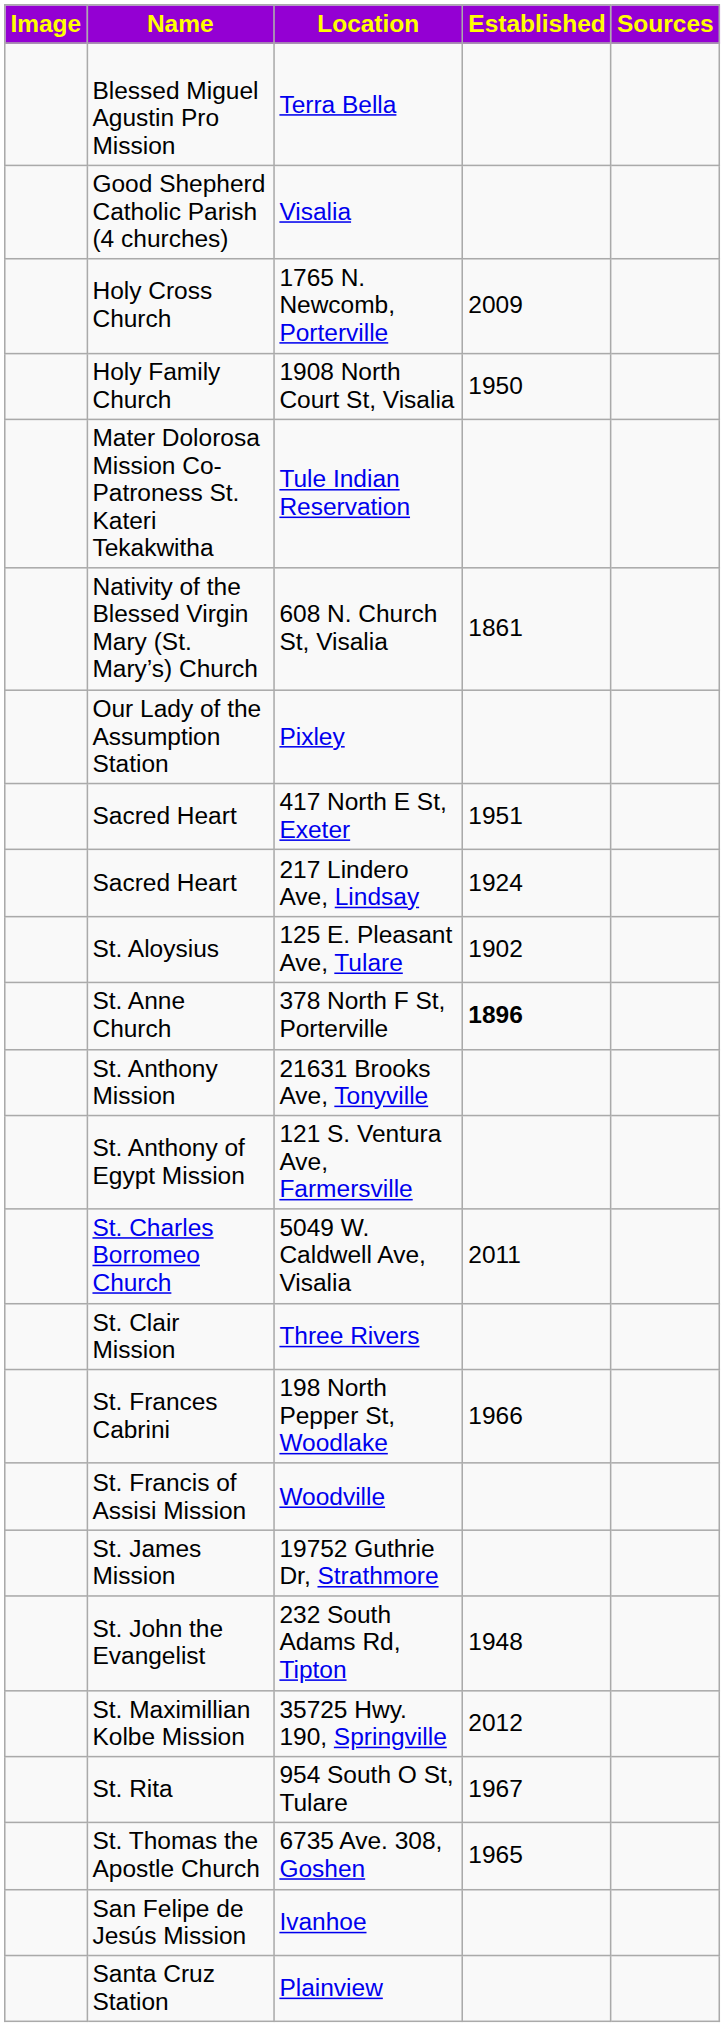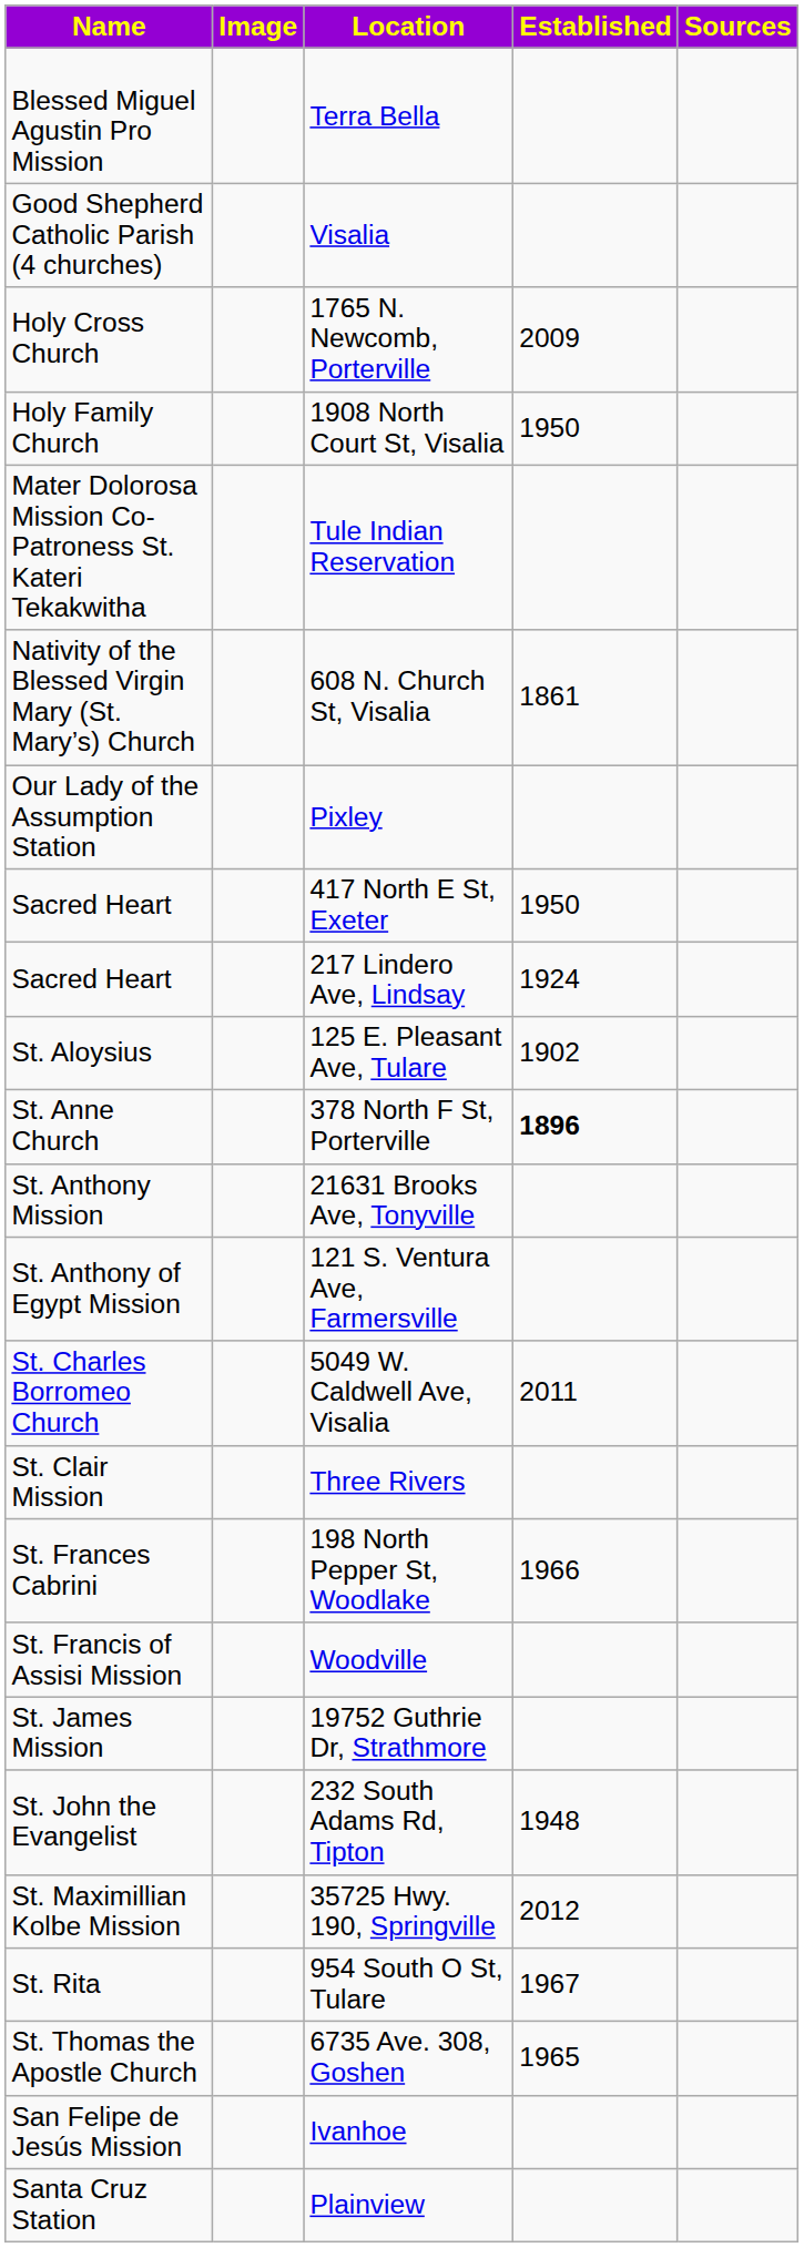columns swapped: Name <-> Image
417 North E St, Exeter | Established: 1951 -> 1950
